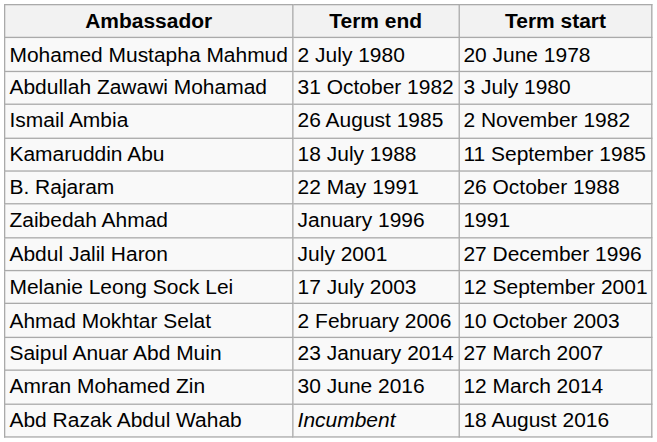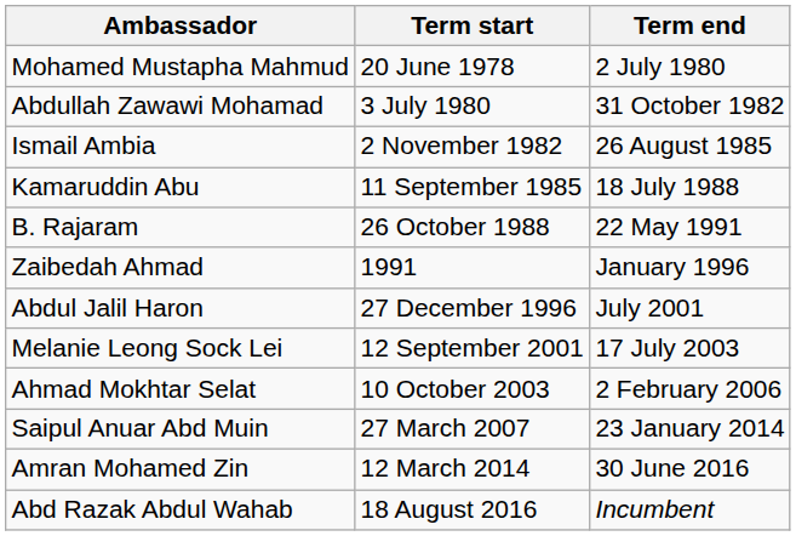columns swapped: Term start <-> Term end
